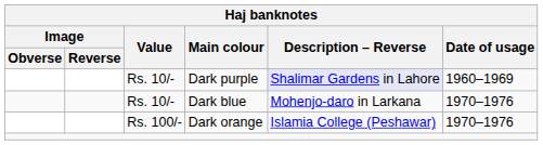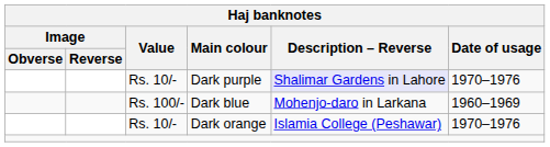Dark purple | Date of usage: 1960–1969 -> 1970–1976
Dark blue | Value: Rs. 10/- -> Rs. 100/-
Dark blue | Date of usage: 1970–1976 -> 1960–1969
Dark orange | Value: Rs. 100/- -> Rs. 10/-
